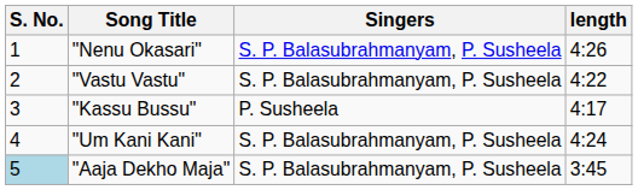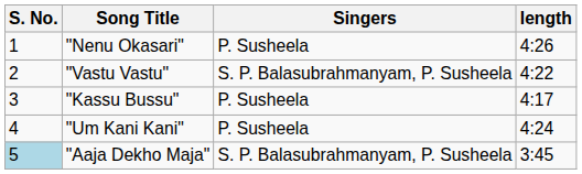"Nenu Okasari" | Singers: S. P. Balasubrahmanyam, P. Susheela -> P. Susheela
"Um Kani Kani" | Singers: S. P. Balasubrahmanyam, P. Susheela -> P. Susheela
